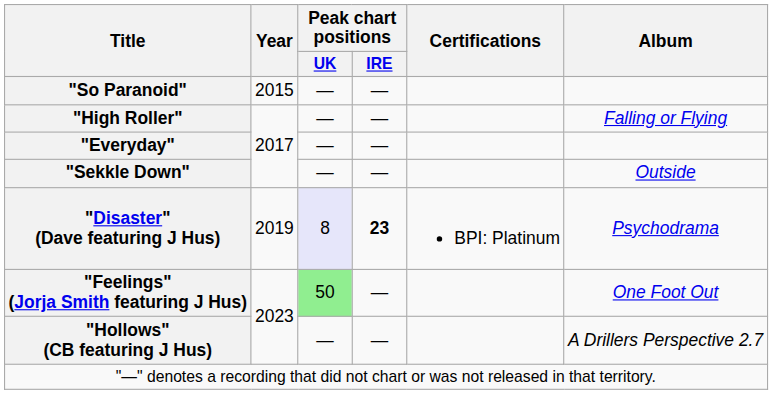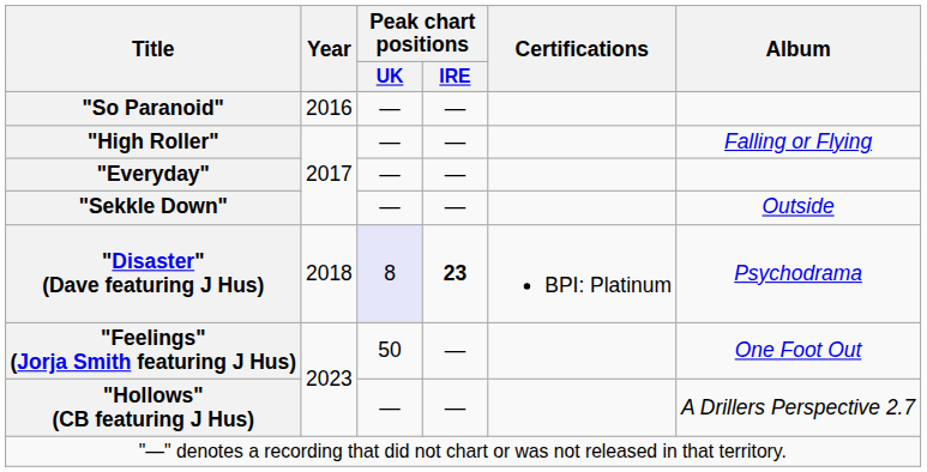"So Paranoid" | Year: 2015 -> 2016
"Disaster" (Dave featuring J Hus) | Year: 2019 -> 2018
"Feelings" (Jorja Smith featuring J Hus) | Peak chart positions / UK: lightgreen background -> no background
